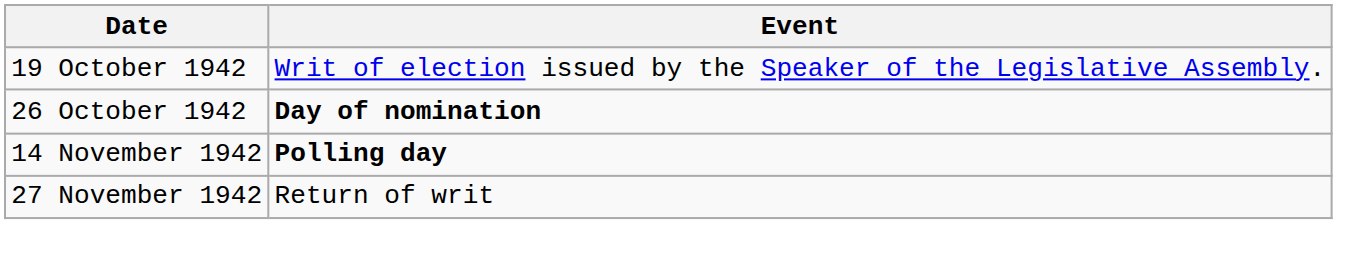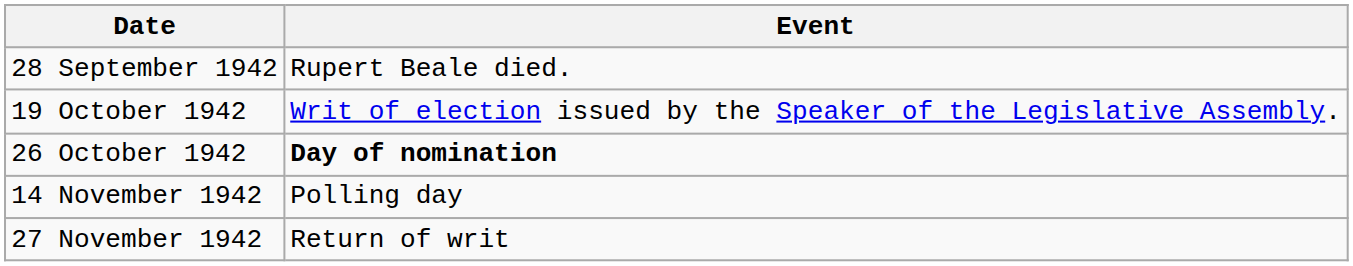+ row: 28 September 1942 | Rupert Beale died.
14 November 1942 | Event: bold -> normal
